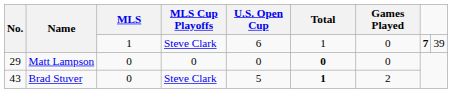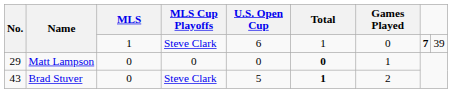Matt Lampson | Games Played: 0 -> 1
